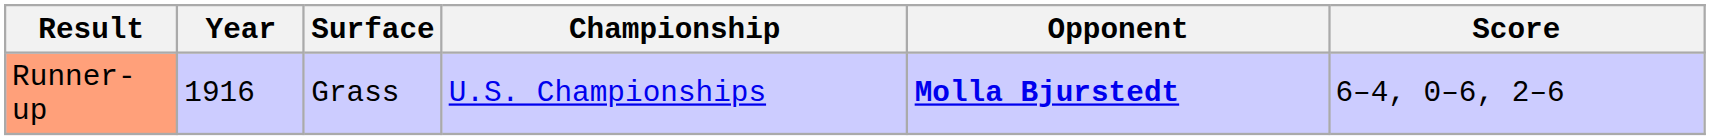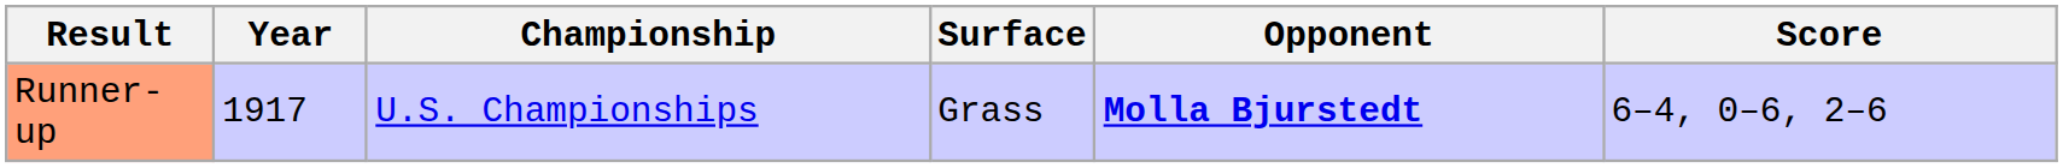columns swapped: Championship <-> Surface
Runner-up | Year: 1916 -> 1917
